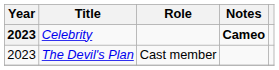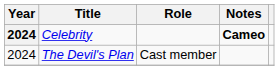Celebrity | Year: 2023 -> 2024
The Devil's Plan | Year: 2023 -> 2024
